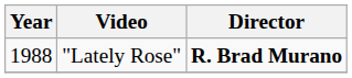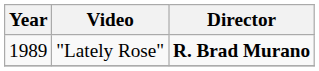"Lately Rose" | Year: 1988 -> 1989
